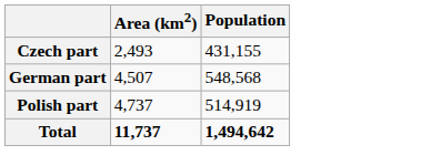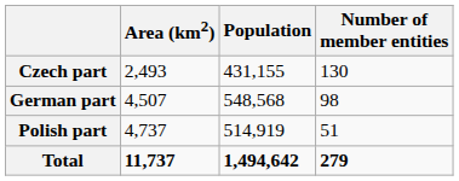+ column: Number of member entities | 130 | 98 | 51 | 279
